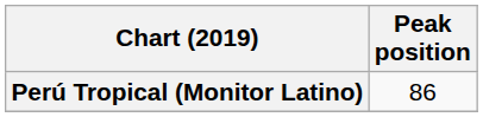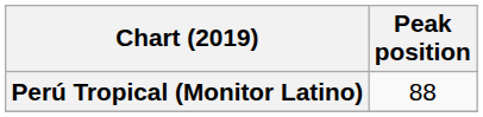Perú Tropical (Monitor Latino) | Peak position: 86 -> 88
